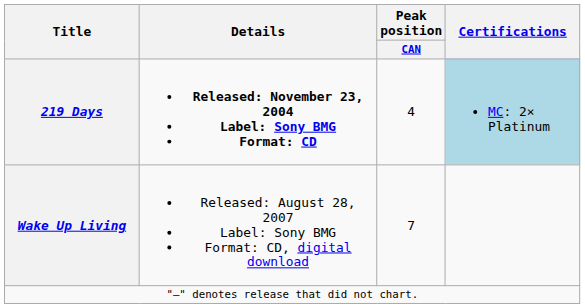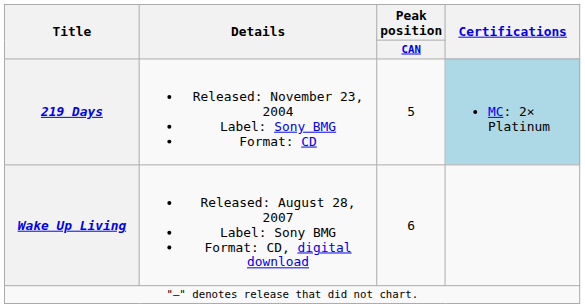219 Days | Details: bold -> normal
219 Days | Peak position / CAN: 4 -> 5
Wake Up Living | Peak position / CAN: 7 -> 6
